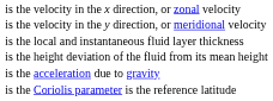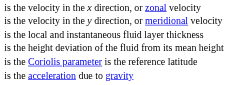rows swapped: is the acceleration due to gravity <-> is the Coriolis parameter is the reference latitude
